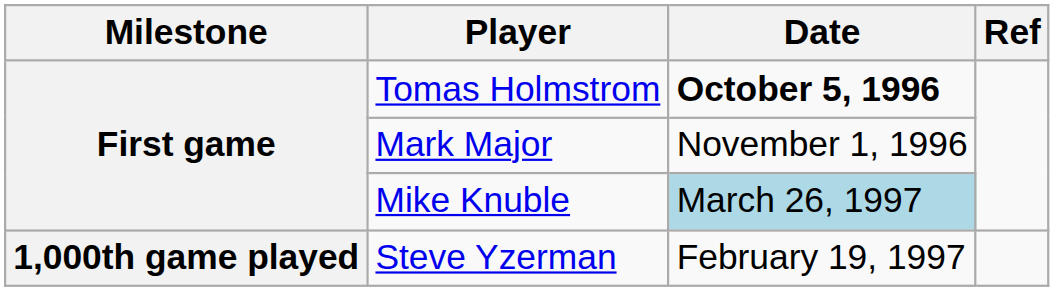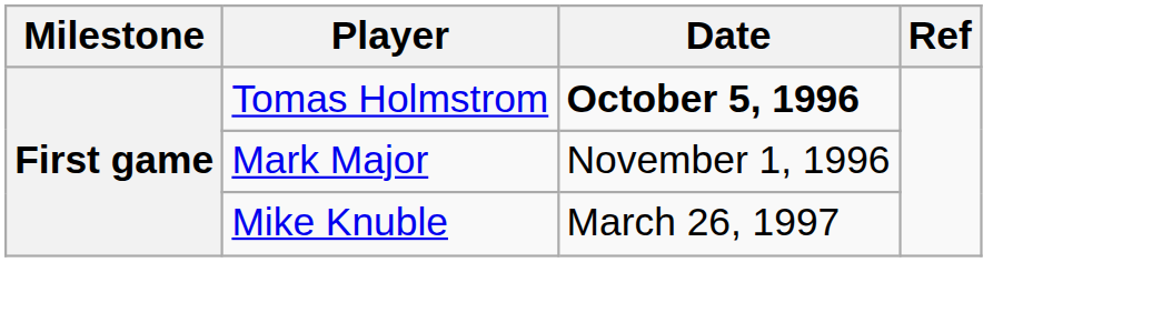Mike Knuble | Date: lightblue background -> no background
- row: 1,000th game played | Steve Yzerman | February 19, 1997
